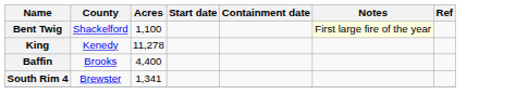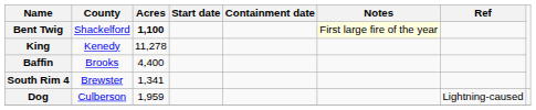Bent Twig | Acres: normal -> bold
+ row: Dog | Culberson | 1,959 | Lightning-caused
